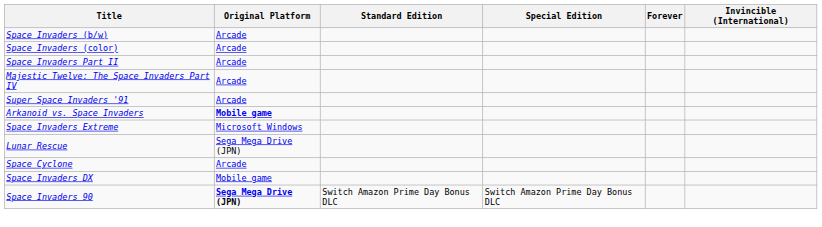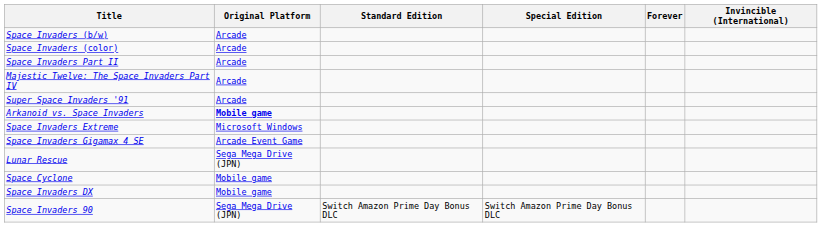+ row: Space Invaders Gigamax 4 SE | Arcade Event Game
Space Cyclone | Original Platform: Arcade -> Mobile game
Space Invaders 90 | Original Platform: bold -> normal
